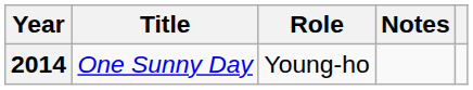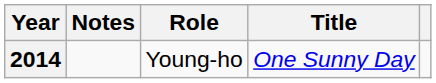columns swapped: Title <-> Notes
